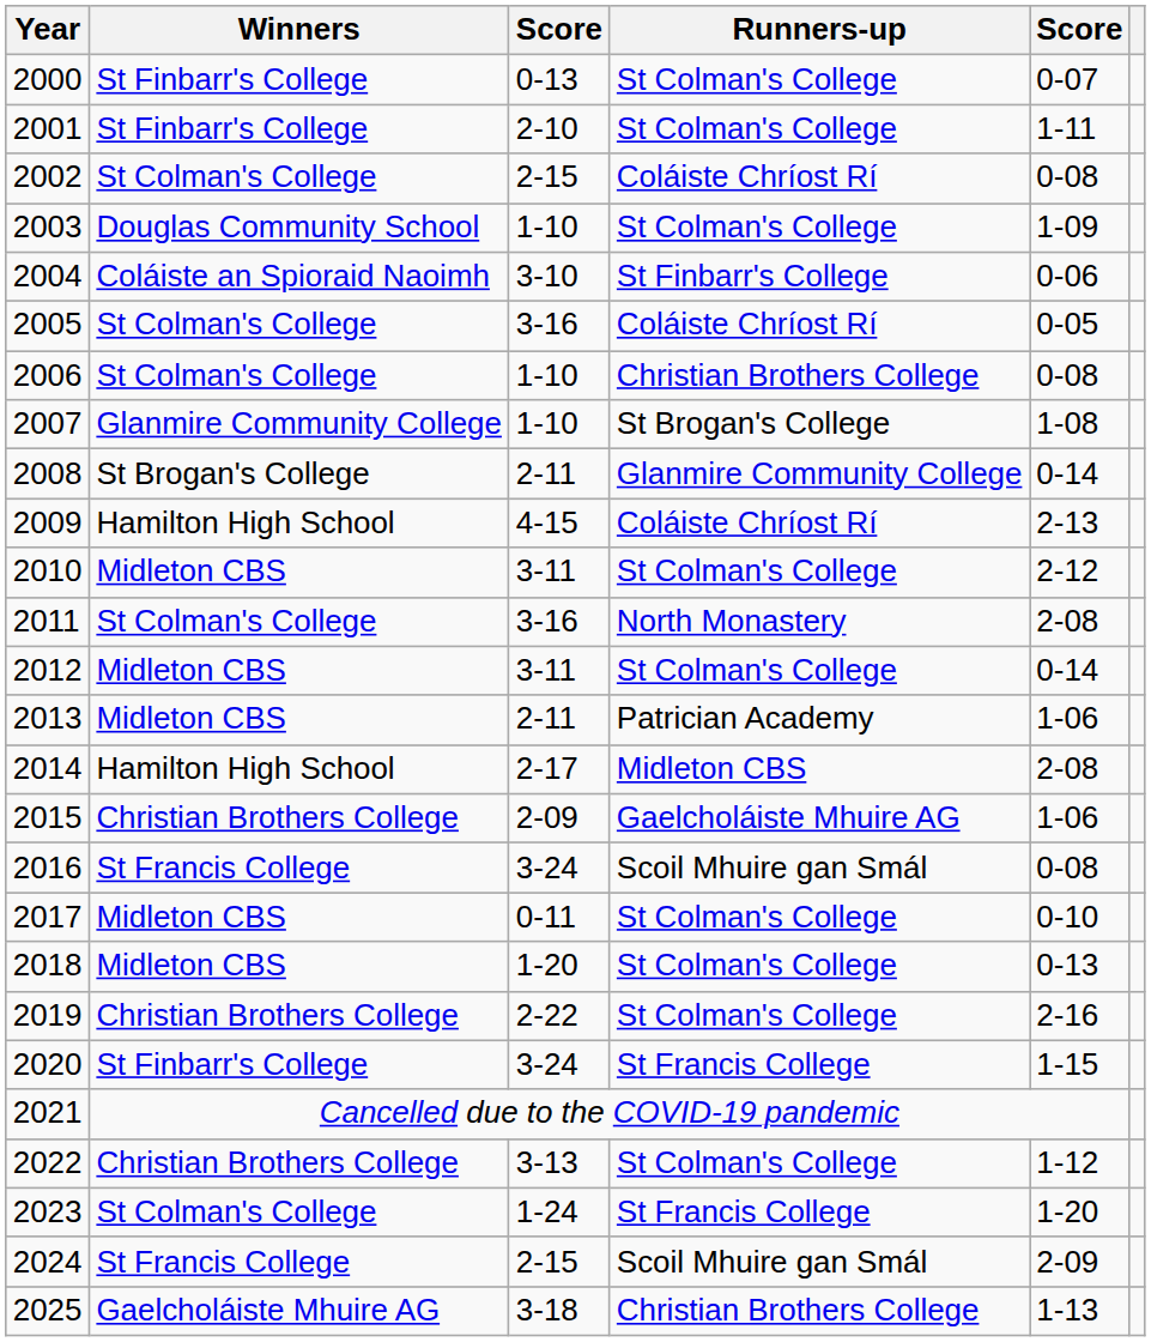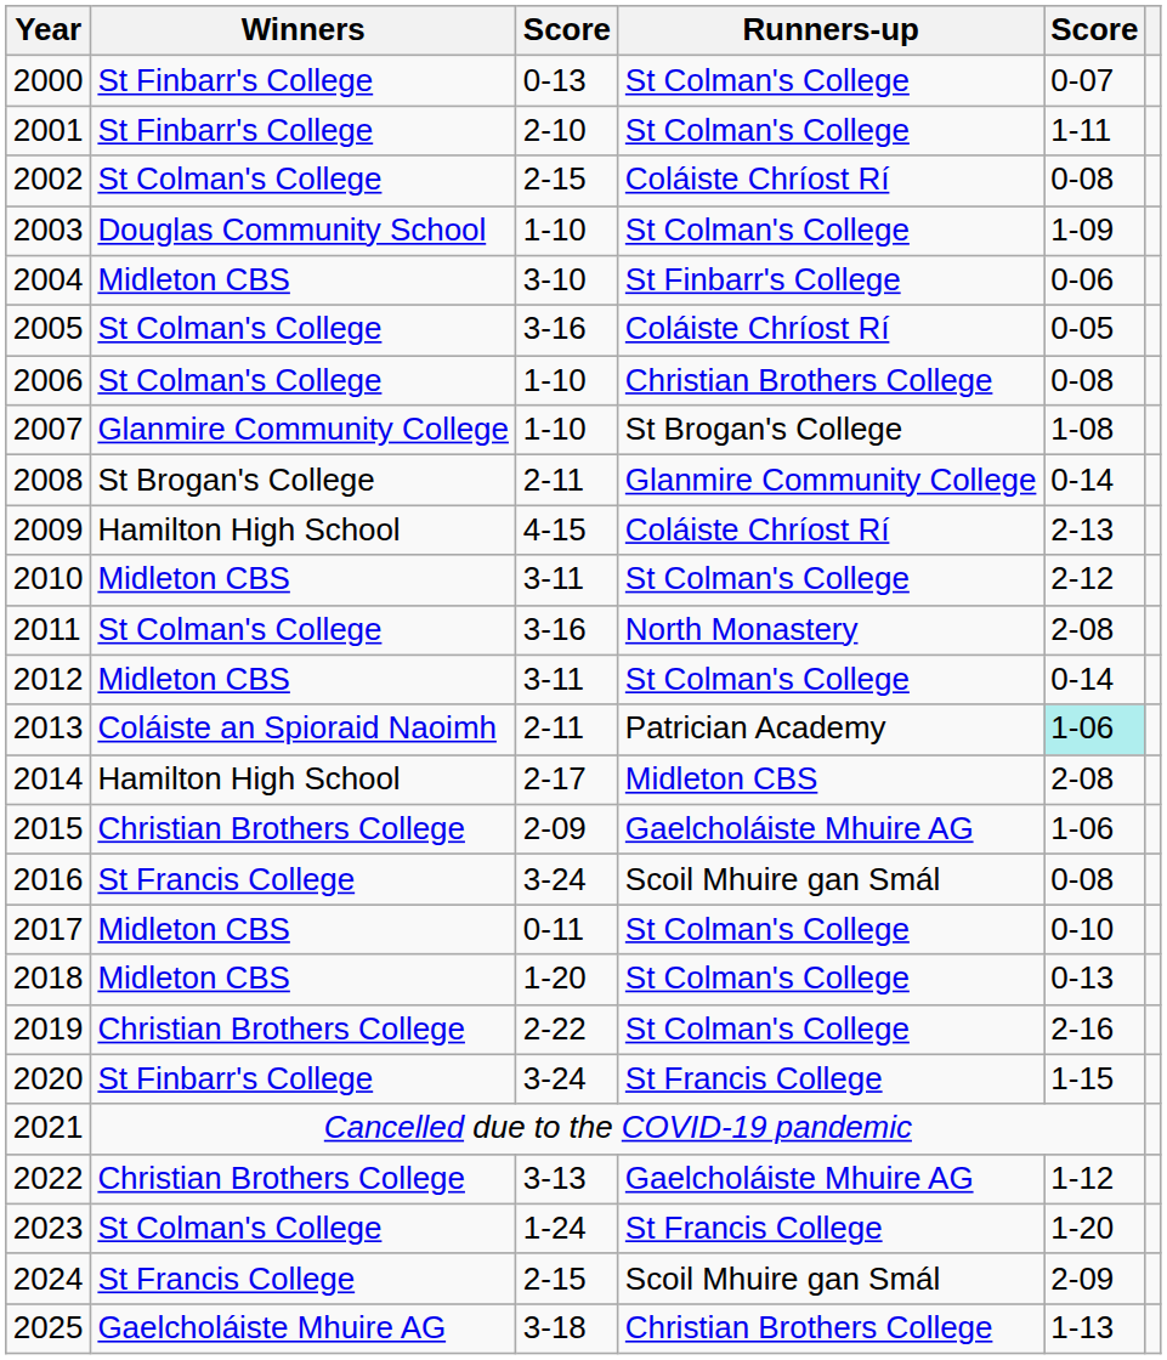2004 | Winners: Coláiste an Spioraid Naoimh -> Midleton CBS
2013 | Winners: Midleton CBS -> Coláiste an Spioraid Naoimh
2013 | column 5: no background -> paleturquoise background
2022 | Runners-up: St Colman's College -> Gaelcholáiste Mhuire AG
